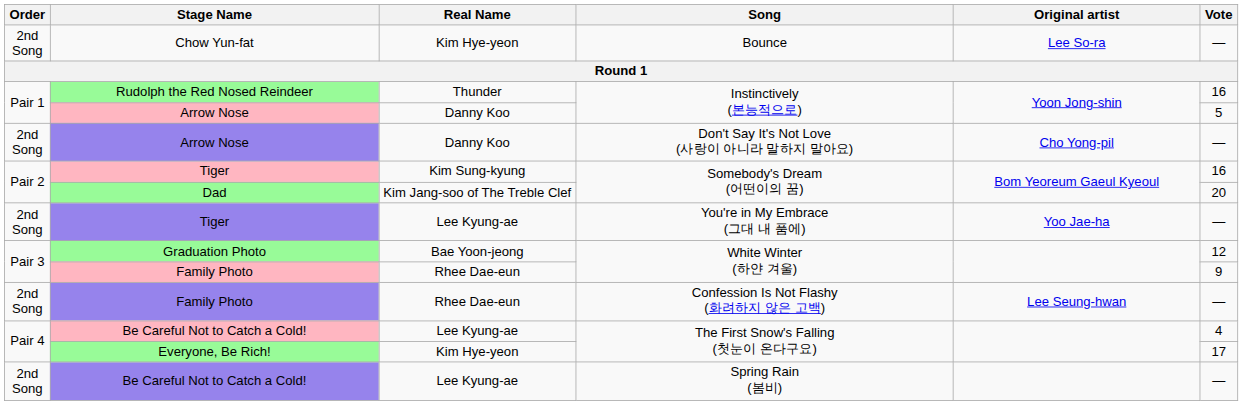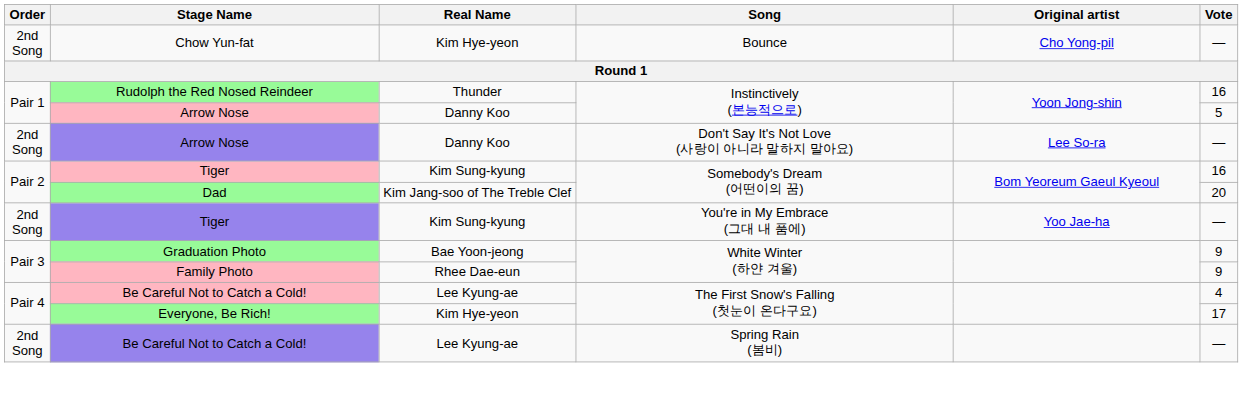Chow Yun-fat | Original artist: Lee So-ra -> Cho Yong-pil
Arrow Nose / Don't Say It's Not Love (사랑이 아니라 말하지 말아요) | Original artist: Cho Yong-pil -> Lee So-ra
Tiger / You're in My Embrace (그대 내 품에) | Real Name: Lee Kyung-ae -> Kim Sung-kyung
Graduation Photo | Vote: 12 -> 9
- row: 2nd Song | Family Photo | Rhee Dae-eun | Confession Is Not Flashy (화려하지 않은 고백) | Lee Seung-hwan | —
